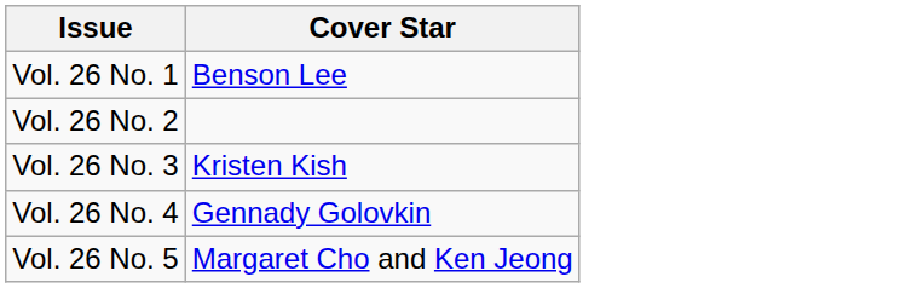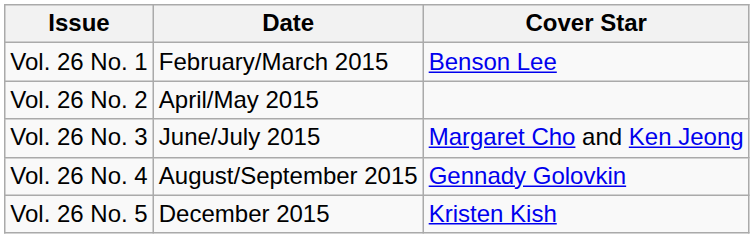+ column: Date | February/March 2015 | April/May 2015 | June/July 2015 | August/September 2015 | December 2015
Vol. 26 No. 3 | Cover Star: Kristen Kish -> Margaret Cho and Ken Jeong
Vol. 26 No. 5 | Cover Star: Margaret Cho and Ken Jeong -> Kristen Kish
